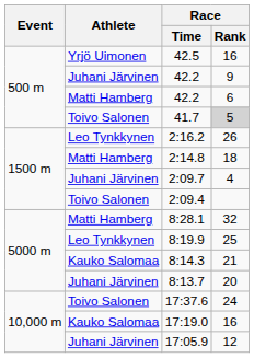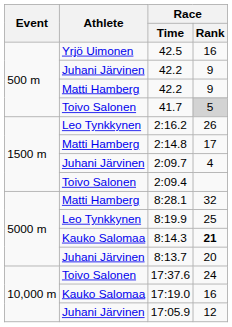Matti Hamberg / 42.2 | Race / Rank: 6 -> 9
2:14.8 | Race / Rank: 18 -> 17
8:14.3 | Race / Rank: normal -> bold
